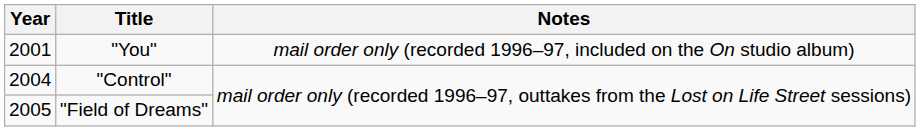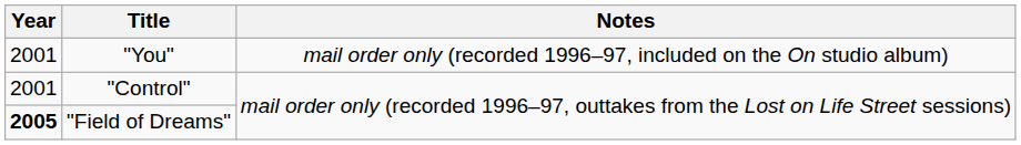"Control" | Year: 2004 -> 2001
"Field of Dreams" | Year: normal -> bold
